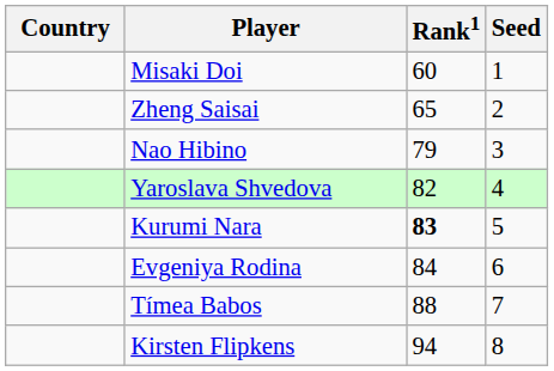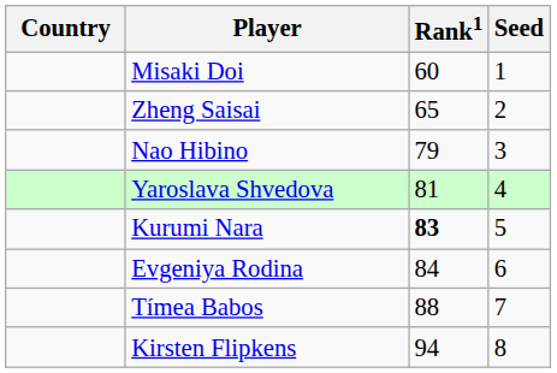Yaroslava Shvedova | Rank1: 82 -> 81
